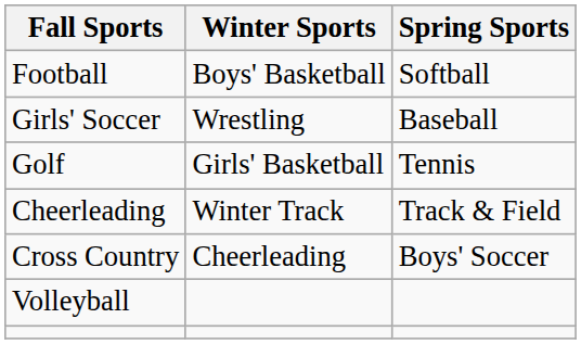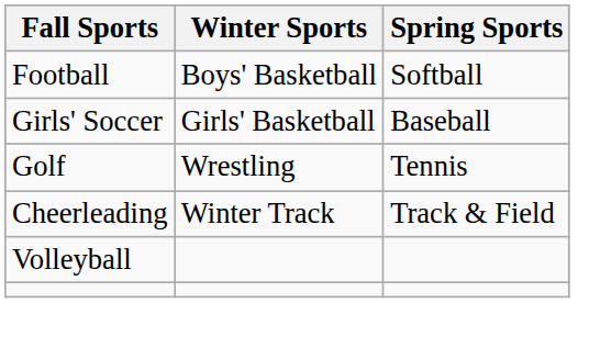Girls' Soccer | Winter Sports: Wrestling -> Girls' Basketball
Golf | Winter Sports: Girls' Basketball -> Wrestling
- row: Cross Country | Cheerleading | Boys' Soccer
